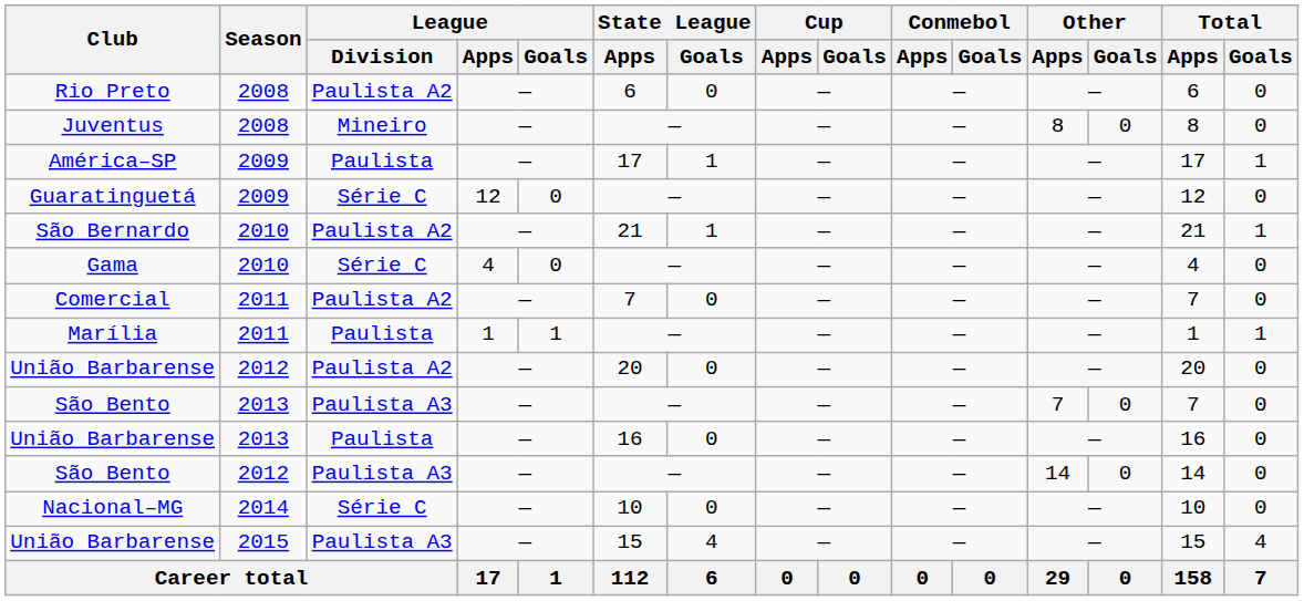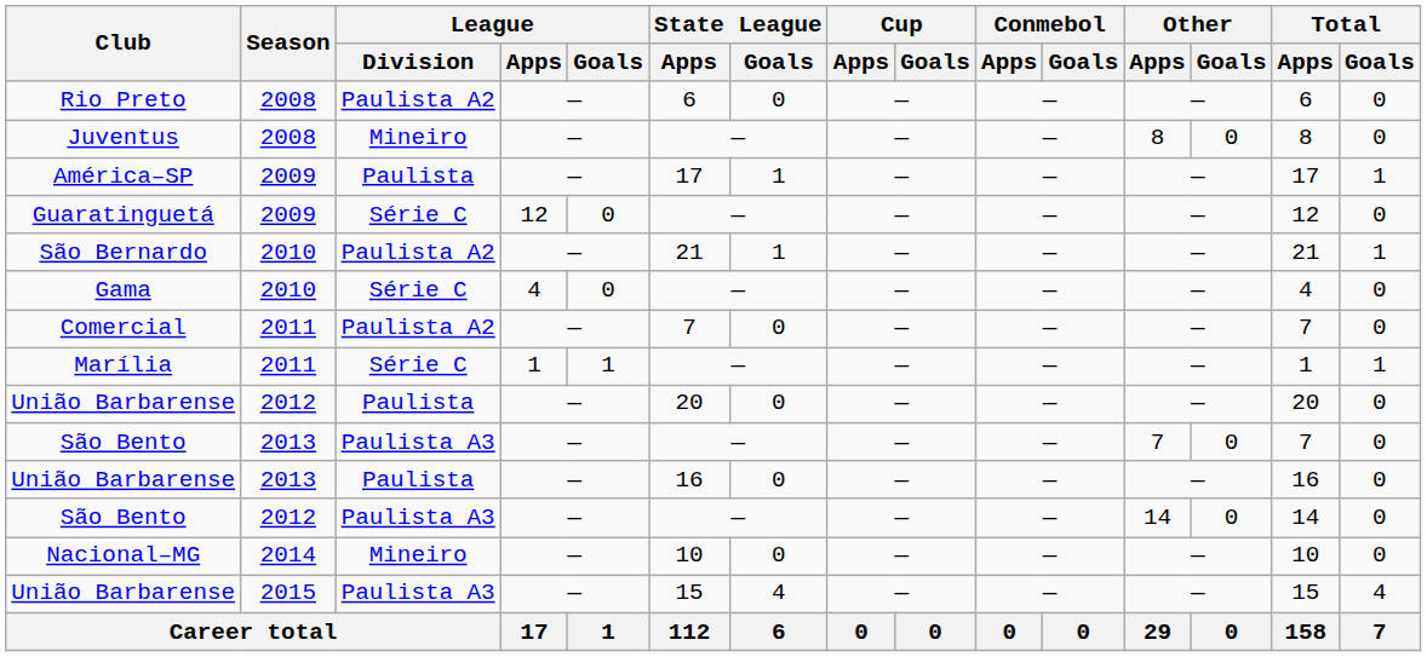Marília | League / Division: Paulista -> Série C
União Barbarense / 2012 | League / Division: Paulista A2 -> Paulista
Nacional–MG | League / Division: Série C -> Mineiro
